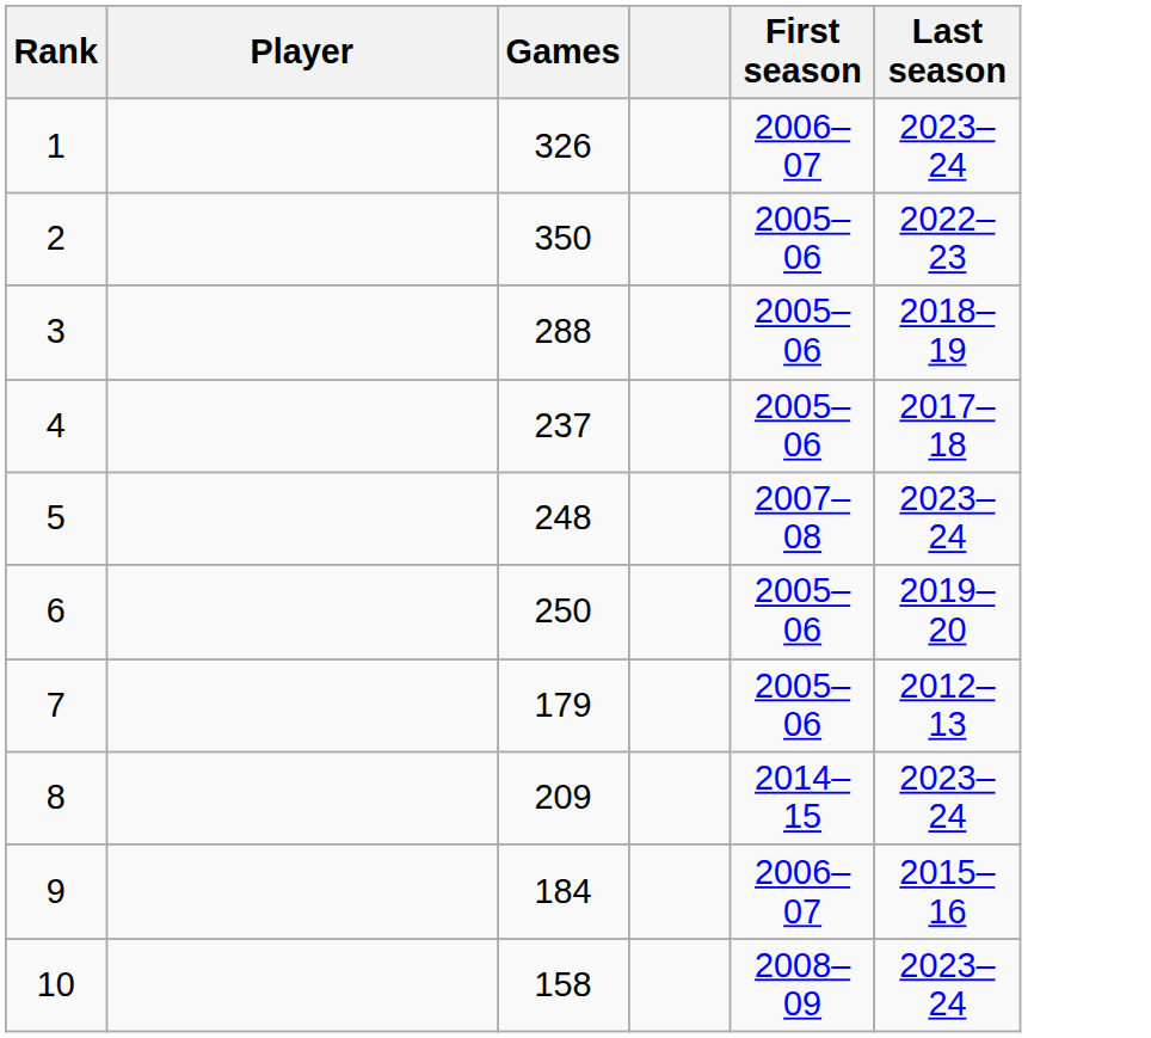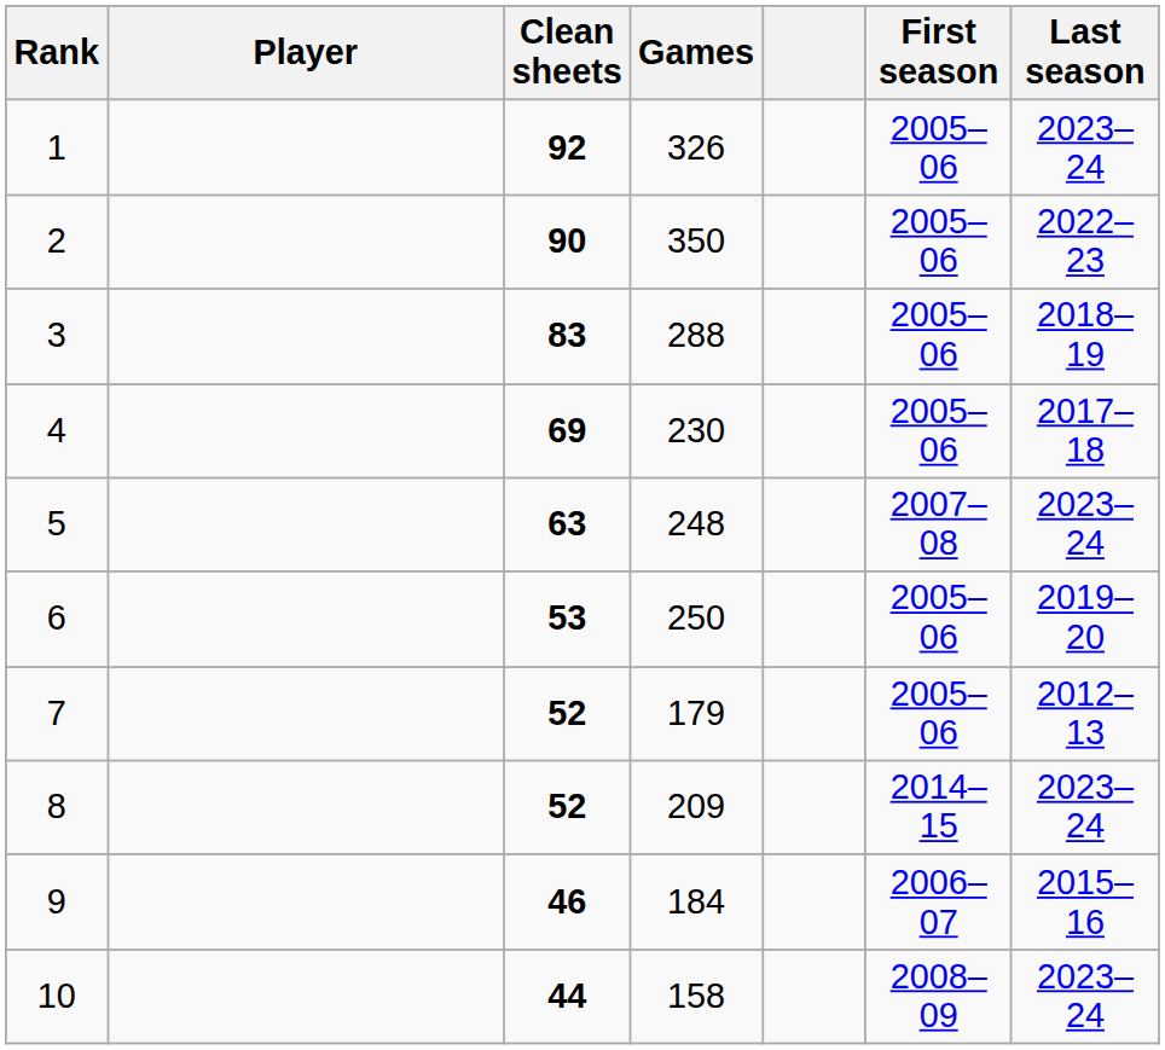+ column: Clean sheets | 92 | 90 | 83 | 69 | 63 | 53 | 52 | 52 | 46 | 44
1 | First season: 2006–07 -> 2005–06
4 | Games: 237 -> 230
